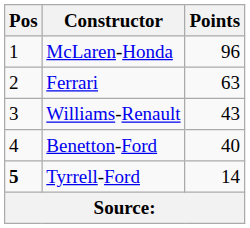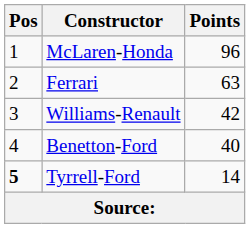Williams-Renault | Points: 43 -> 42
